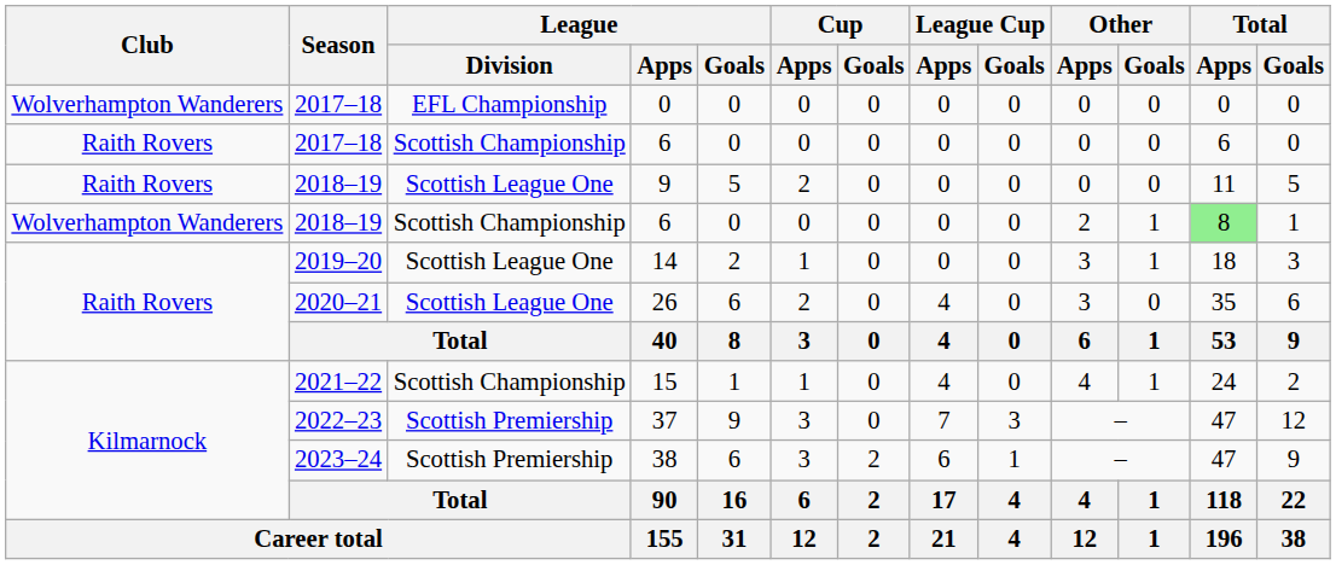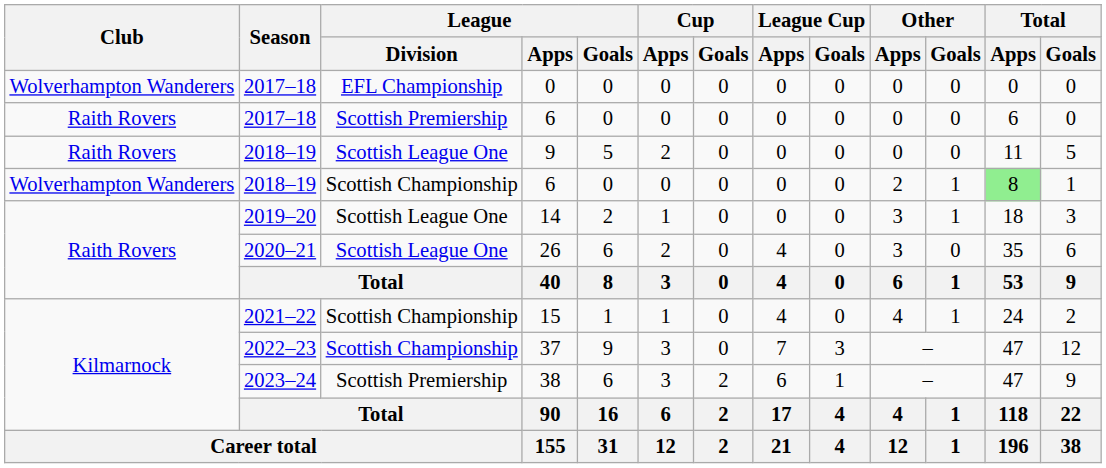2017–18 / 6 | League / Division: Scottish Championship -> Scottish Premiership
37 | League / Division: Scottish Premiership -> Scottish Championship
